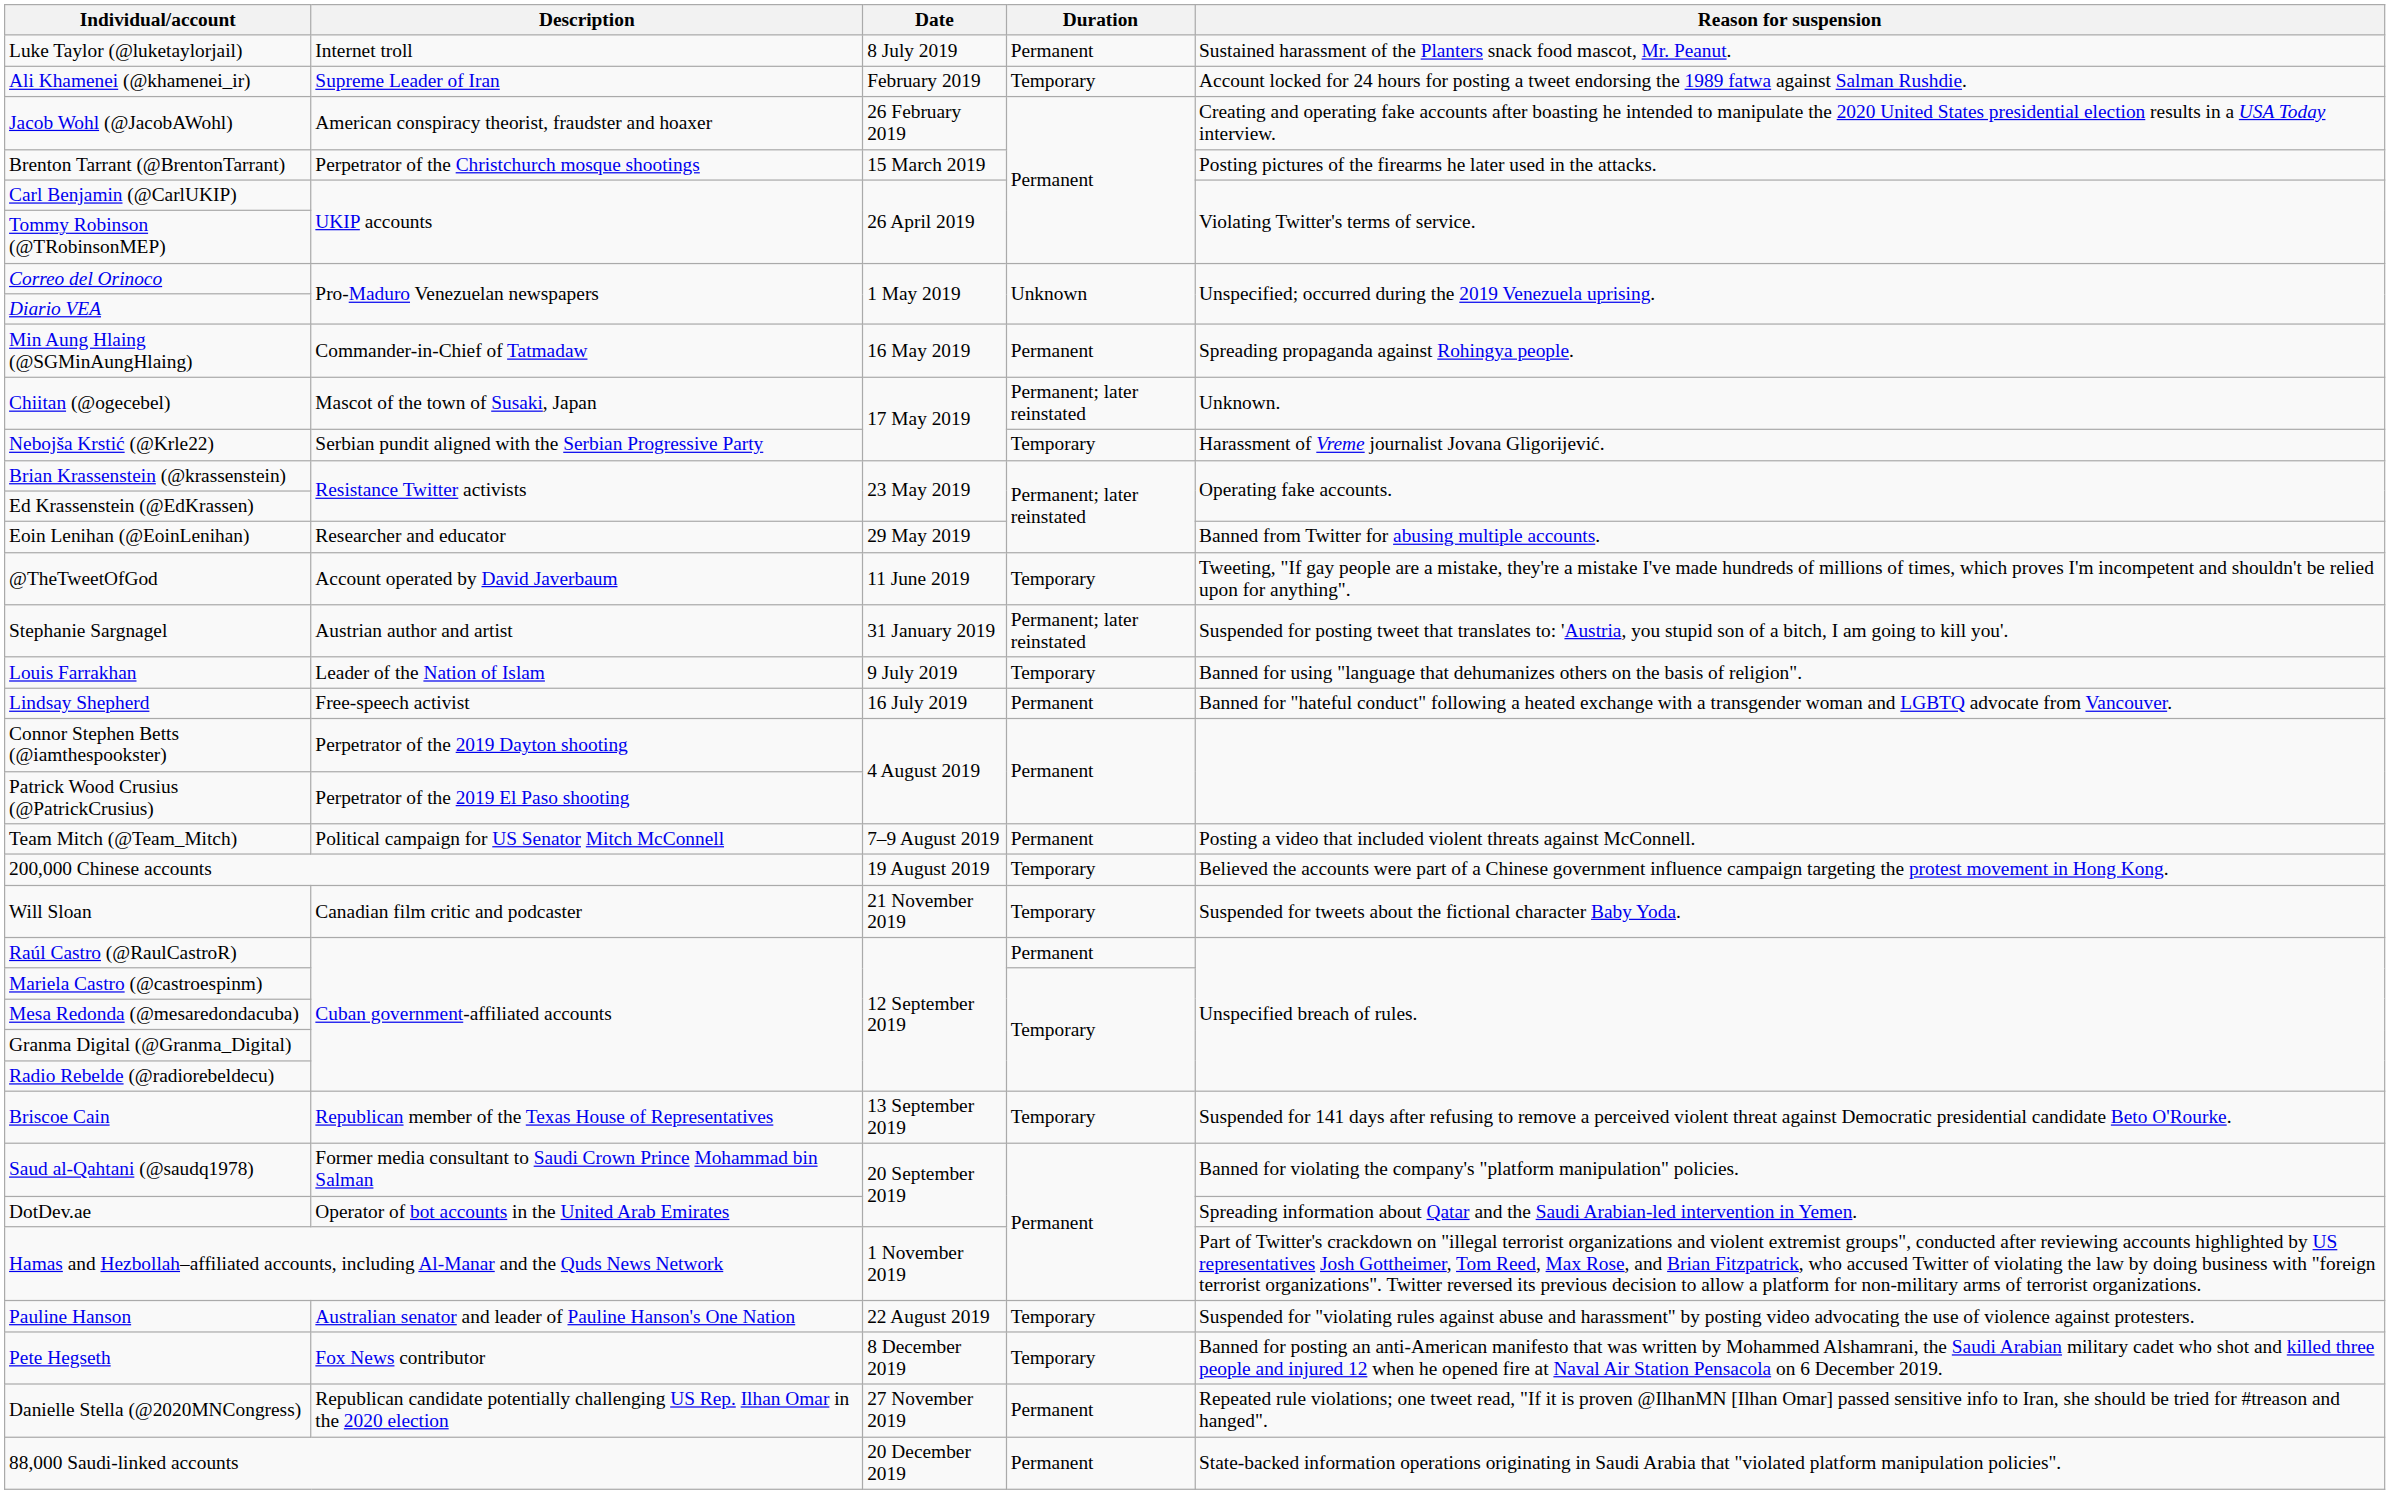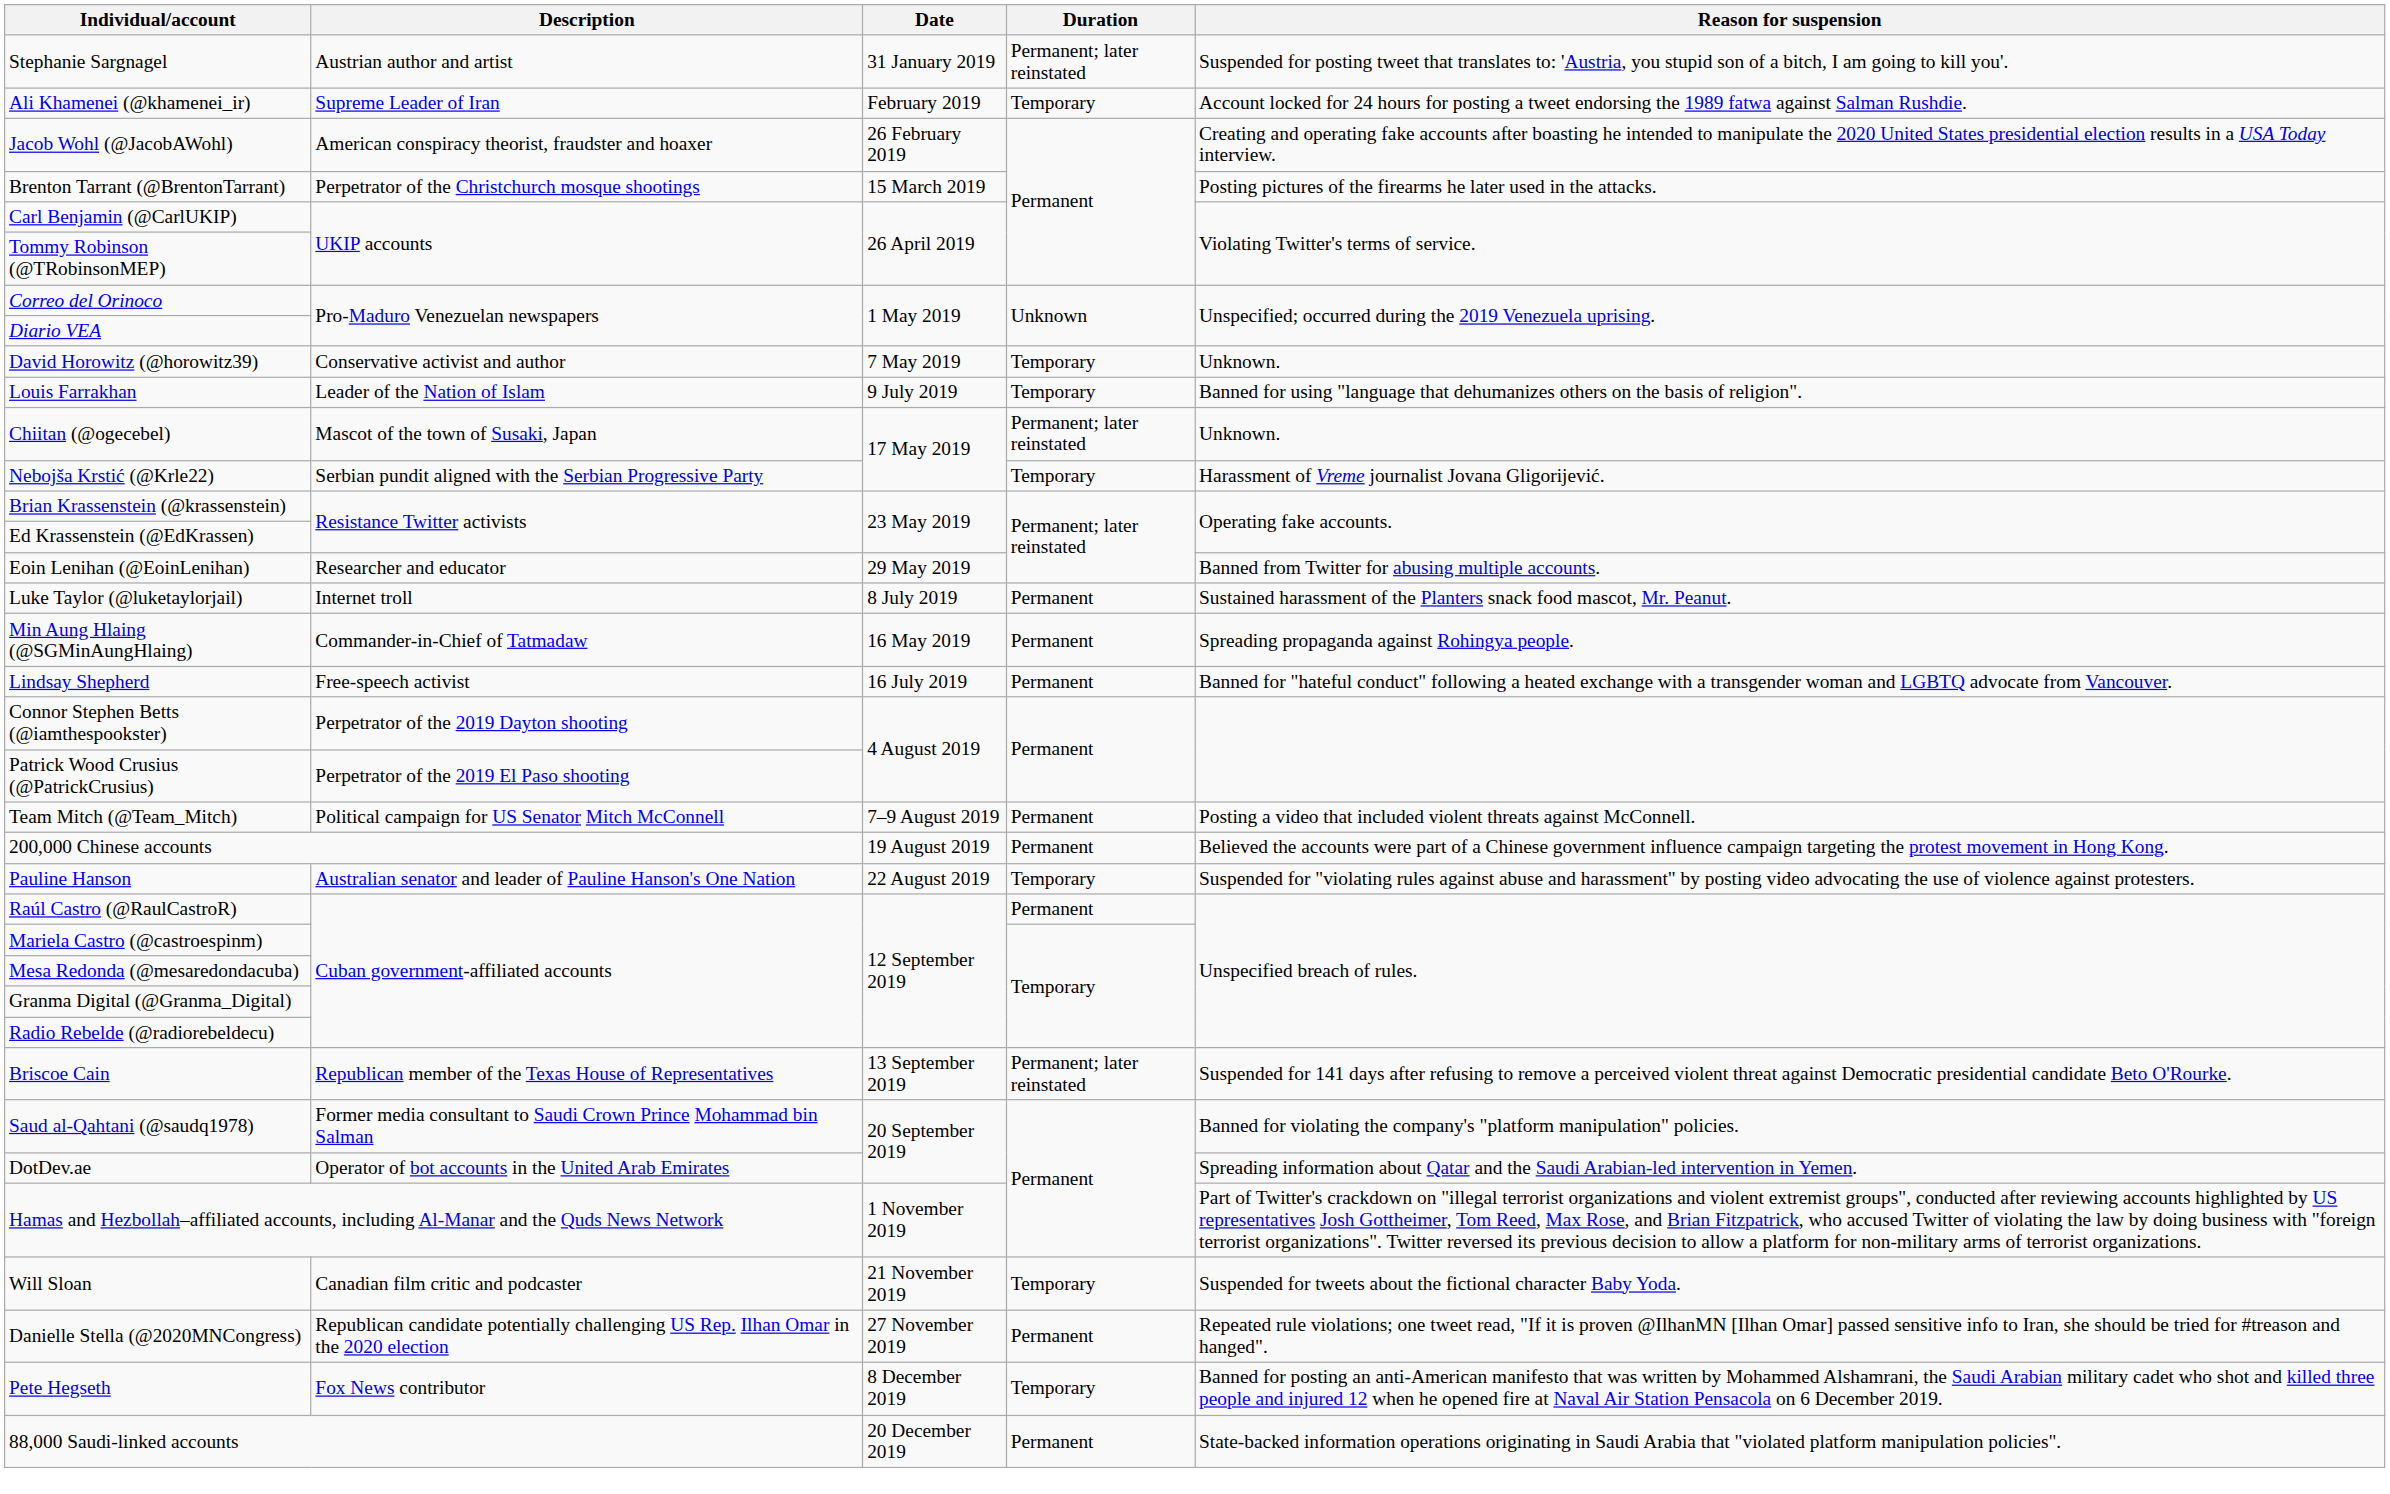rows swapped: Stephanie Sargnagel <-> Luke Taylor (@luketaylorjail)
+ row: David Horowitz (@horowitz39) | Conservative activist and author | 7 May 2019 | Temporary | Unknown.
rows swapped: Min Aung Hlaing (@SGMinAungHlaing) <-> Louis Farrakhan
- row: @TheTweetOfGod | Account operated by David Javerbaum | 11 June 2019 | Temporary | Tweeting, "If gay people are a mistake, they're a mistake I've made hundreds of millions of times, which proves I'm incompetent and shouldn't be relied upon for anything".
200,000 Chinese accounts | Duration: Temporary -> Permanent
rows swapped: Pauline Hanson <-> Will Sloan
Briscoe Cain | Duration: Temporary -> Permanent; later reinstated
rows swapped: Danielle Stella (@2020MNCongress) <-> Pete Hegseth
